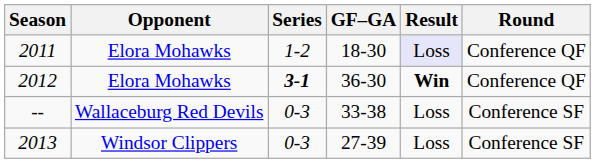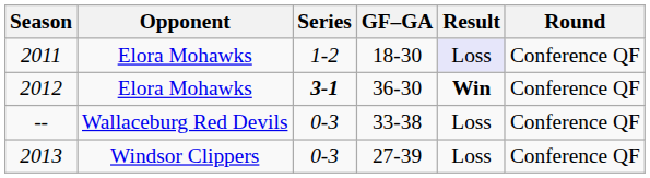-- | Round: Conference SF -> Conference QF
2013 | Round: Conference SF -> Conference QF
